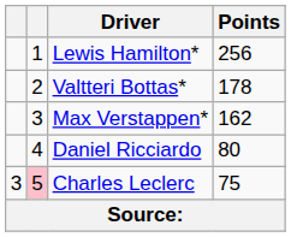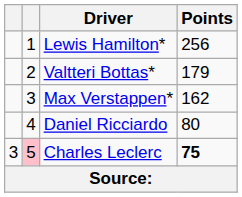Valtteri Bottas* | Points: 178 -> 179
Charles Leclerc | Points: normal -> bold
